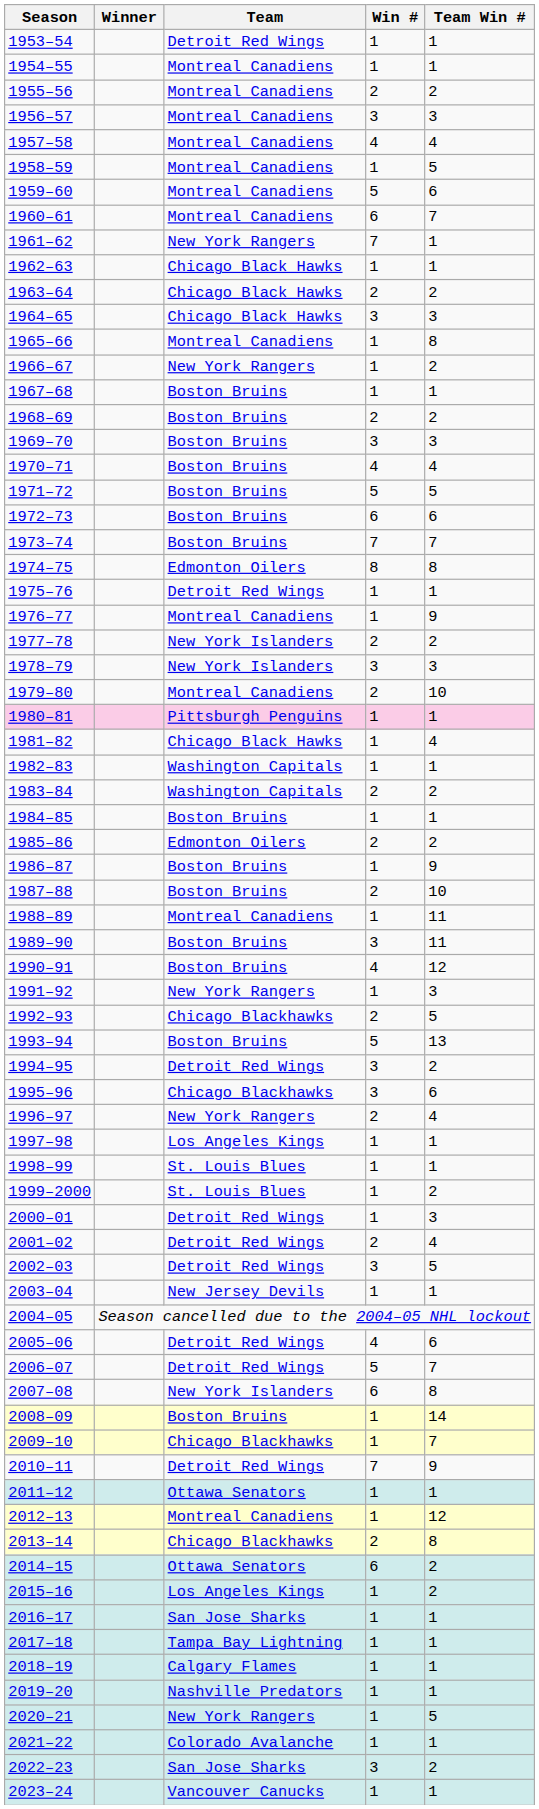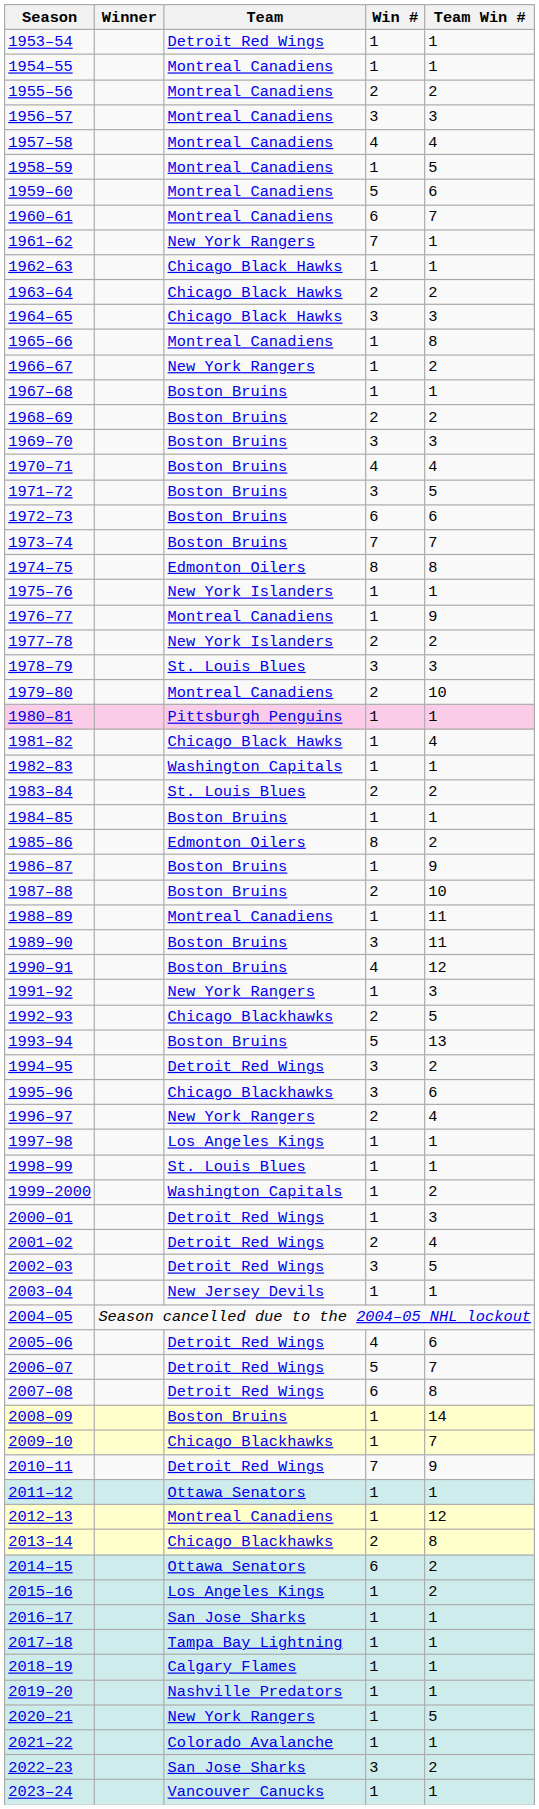1971–72 | Win #: 5 -> 3
1975–76 | Team: Detroit Red Wings -> New York Islanders
1978–79 | Team: New York Islanders -> St. Louis Blues
1983–84 | Team: Washington Capitals -> St. Louis Blues
1985–86 | Win #: 2 -> 8
1999–2000 | Team: St. Louis Blues -> Washington Capitals
2007–08 | Team: New York Islanders -> Detroit Red Wings
